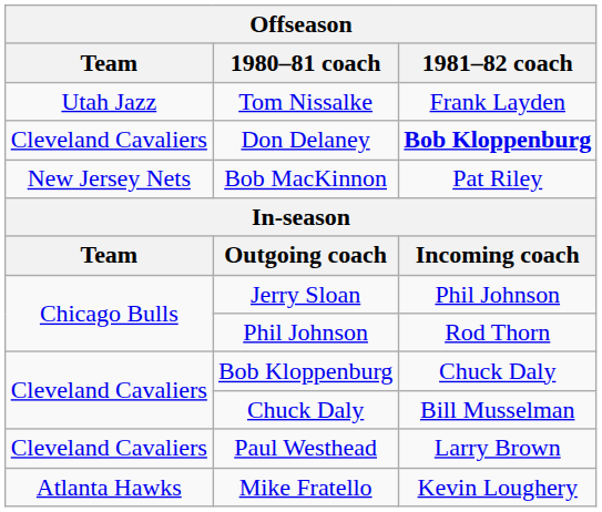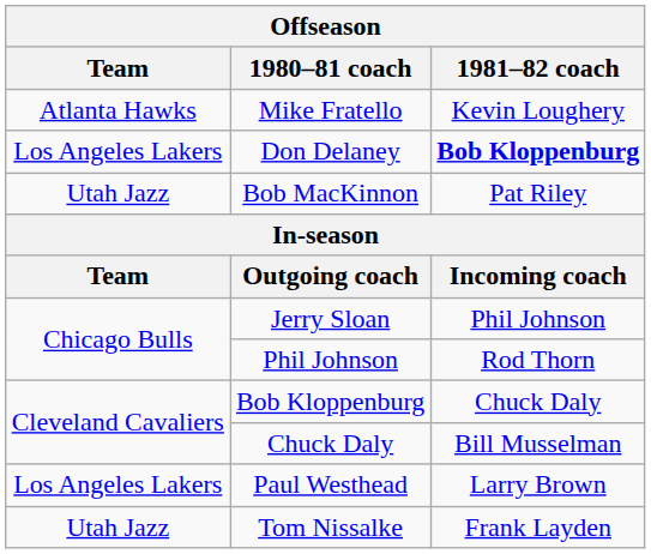rows swapped: Mike Fratello <-> Tom Nissalke
Don Delaney | Team: Cleveland Cavaliers -> Los Angeles Lakers
Bob MacKinnon | Team: New Jersey Nets -> Utah Jazz
Paul Westhead | Team: Cleveland Cavaliers -> Los Angeles Lakers
